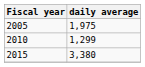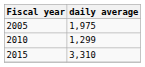2015 | daily average: 3,380 -> 3,310
